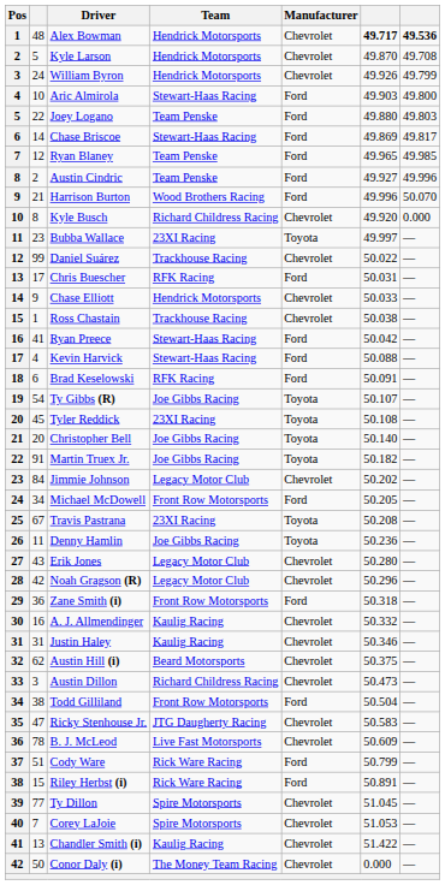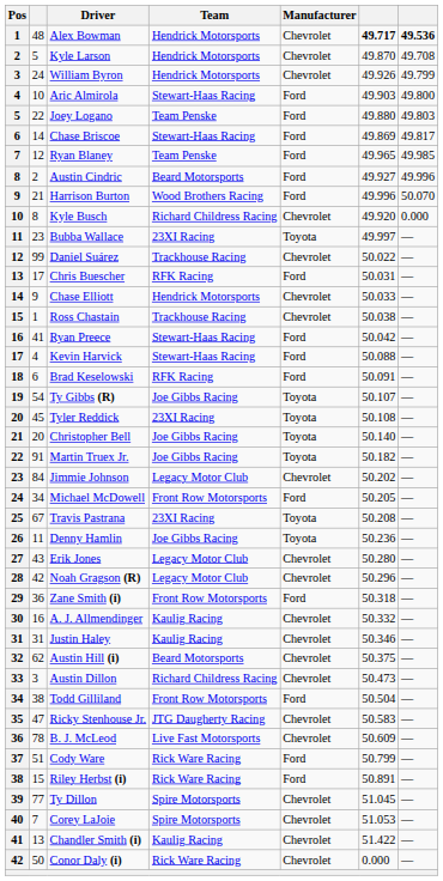Austin Cindric | Team: Team Penske -> Beard Motorsports
Conor Daly (i) | Team: The Money Team Racing -> Rick Ware Racing
